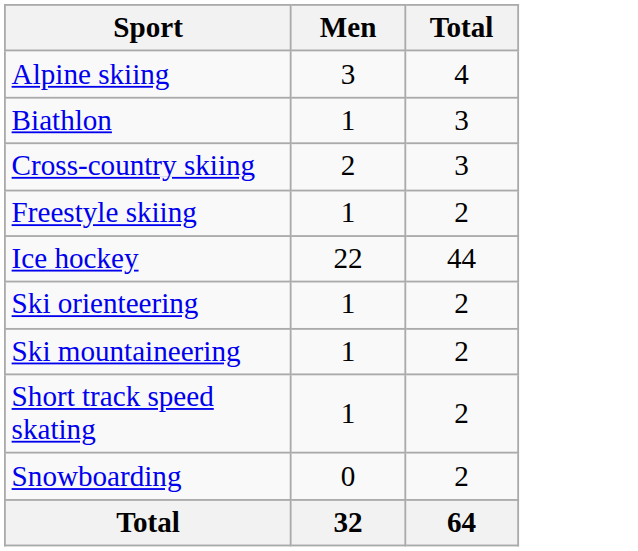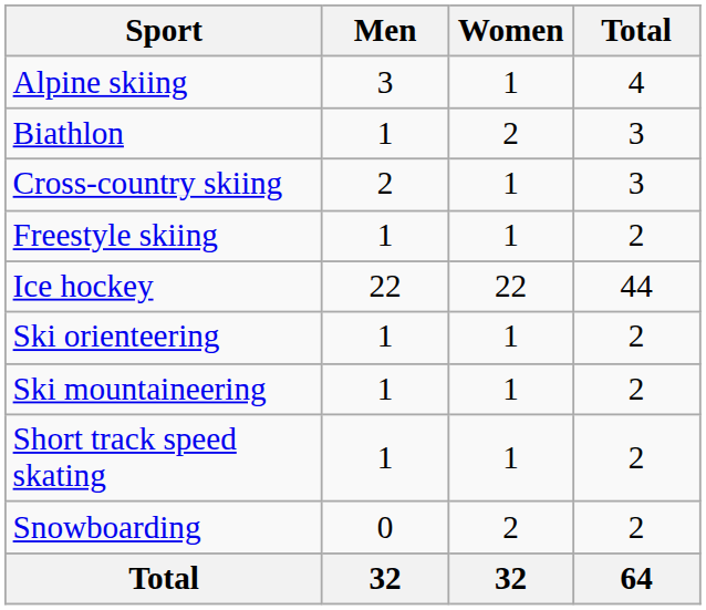+ column: Women | 1 | 2 | 1 | 1 | 22 | 1 | 1 | 1 | 2 | 32
